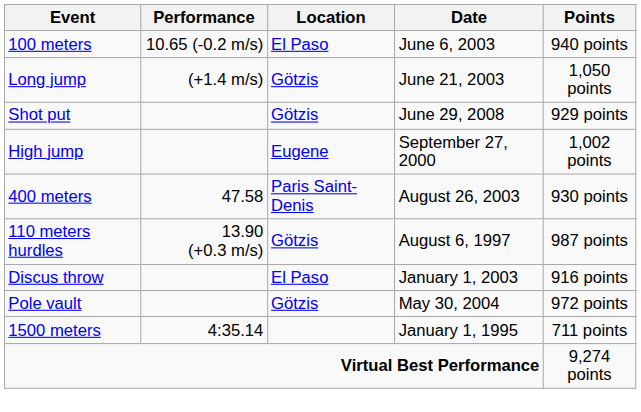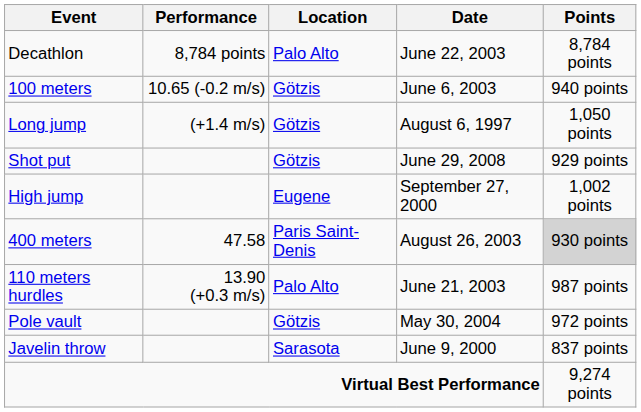+ row: Decathlon | 8,784 points | Palo Alto | June 22, 2003 | 8,784 points
100 meters | Location: El Paso -> Götzis
Long jump | Date: June 21, 2003 -> August 6, 1997
400 meters | Points: no background -> lightgrey background
110 meters hurdles | Location: Götzis -> Palo Alto
110 meters hurdles | Date: August 6, 1997 -> June 21, 2003
- row: Discus throw | El Paso | January 1, 2003 | 916 points
+ row: Javelin throw | Sarasota | June 9, 2000 | 837 points
- row: 1500 meters | 4:35.14 | January 1, 1995 | 711 points
